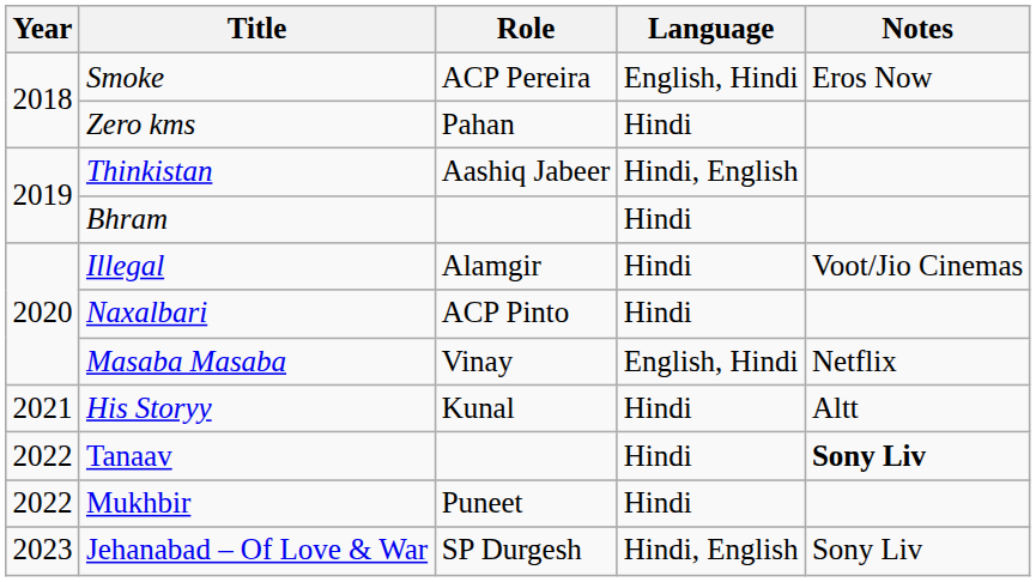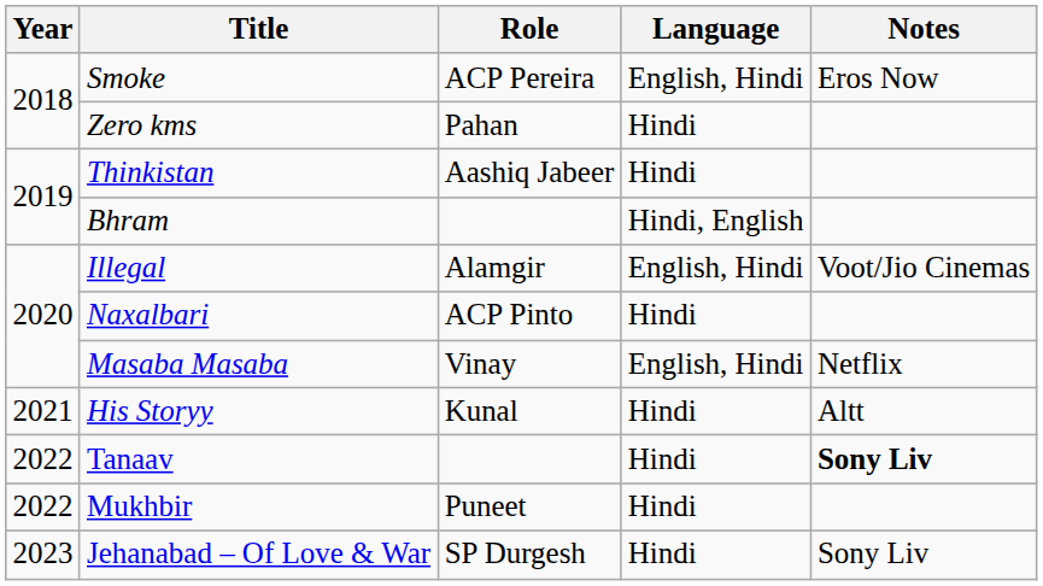Thinkistan | Language: Hindi, English -> Hindi
Bhram | Language: Hindi -> Hindi, English
Illegal | Language: Hindi -> English, Hindi
Jehanabad – Of Love & War | Language: Hindi, English -> Hindi
